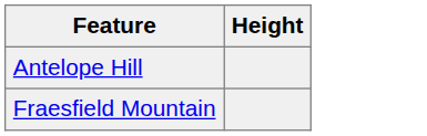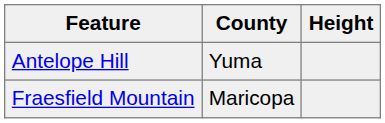+ column: County | Yuma | Maricopa
